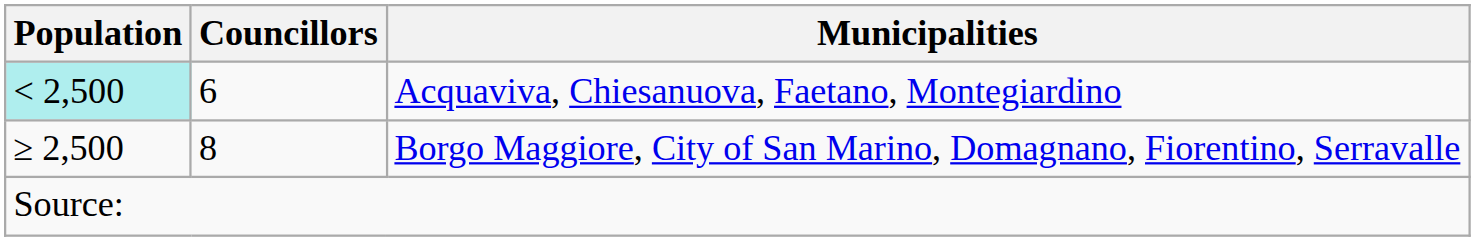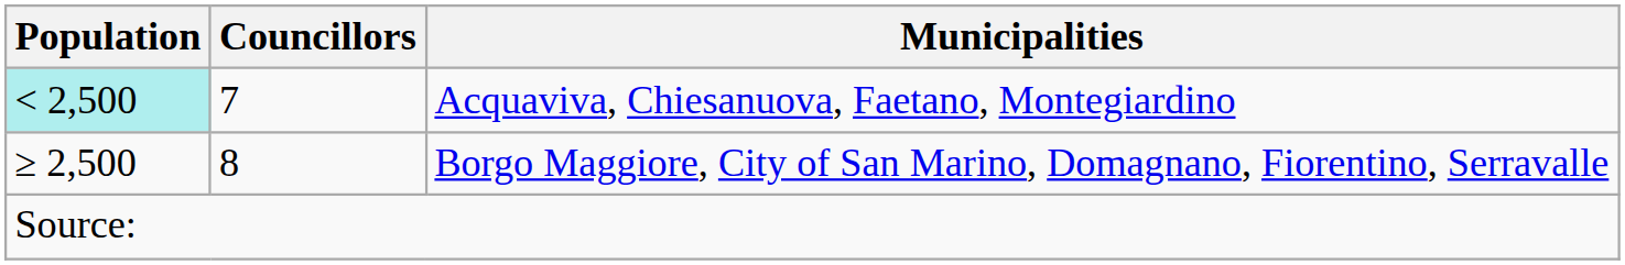Acquaviva, Chiesanuova, Faetano, Montegiardino | Councillors: 6 -> 7
